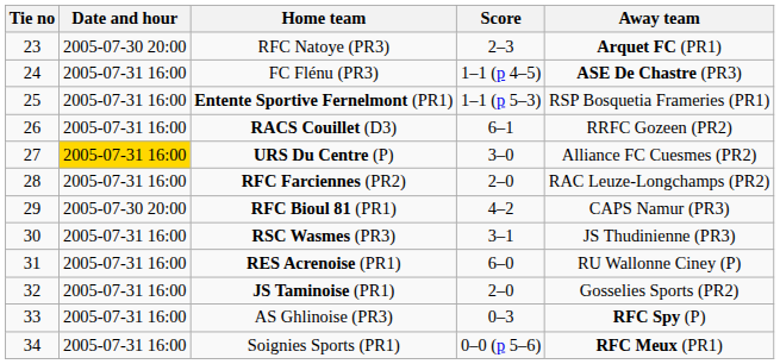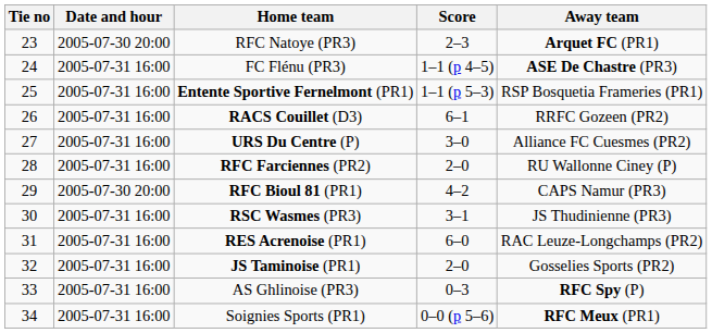URS Du Centre (P) | Date and hour: gold background -> no background
RFC Farciennes (PR2) | Away team: RAC Leuze-Longchamps (PR2) -> RU Wallonne Ciney (P)
RES Acrenoise (PR1) | Away team: RU Wallonne Ciney (P) -> RAC Leuze-Longchamps (PR2)
